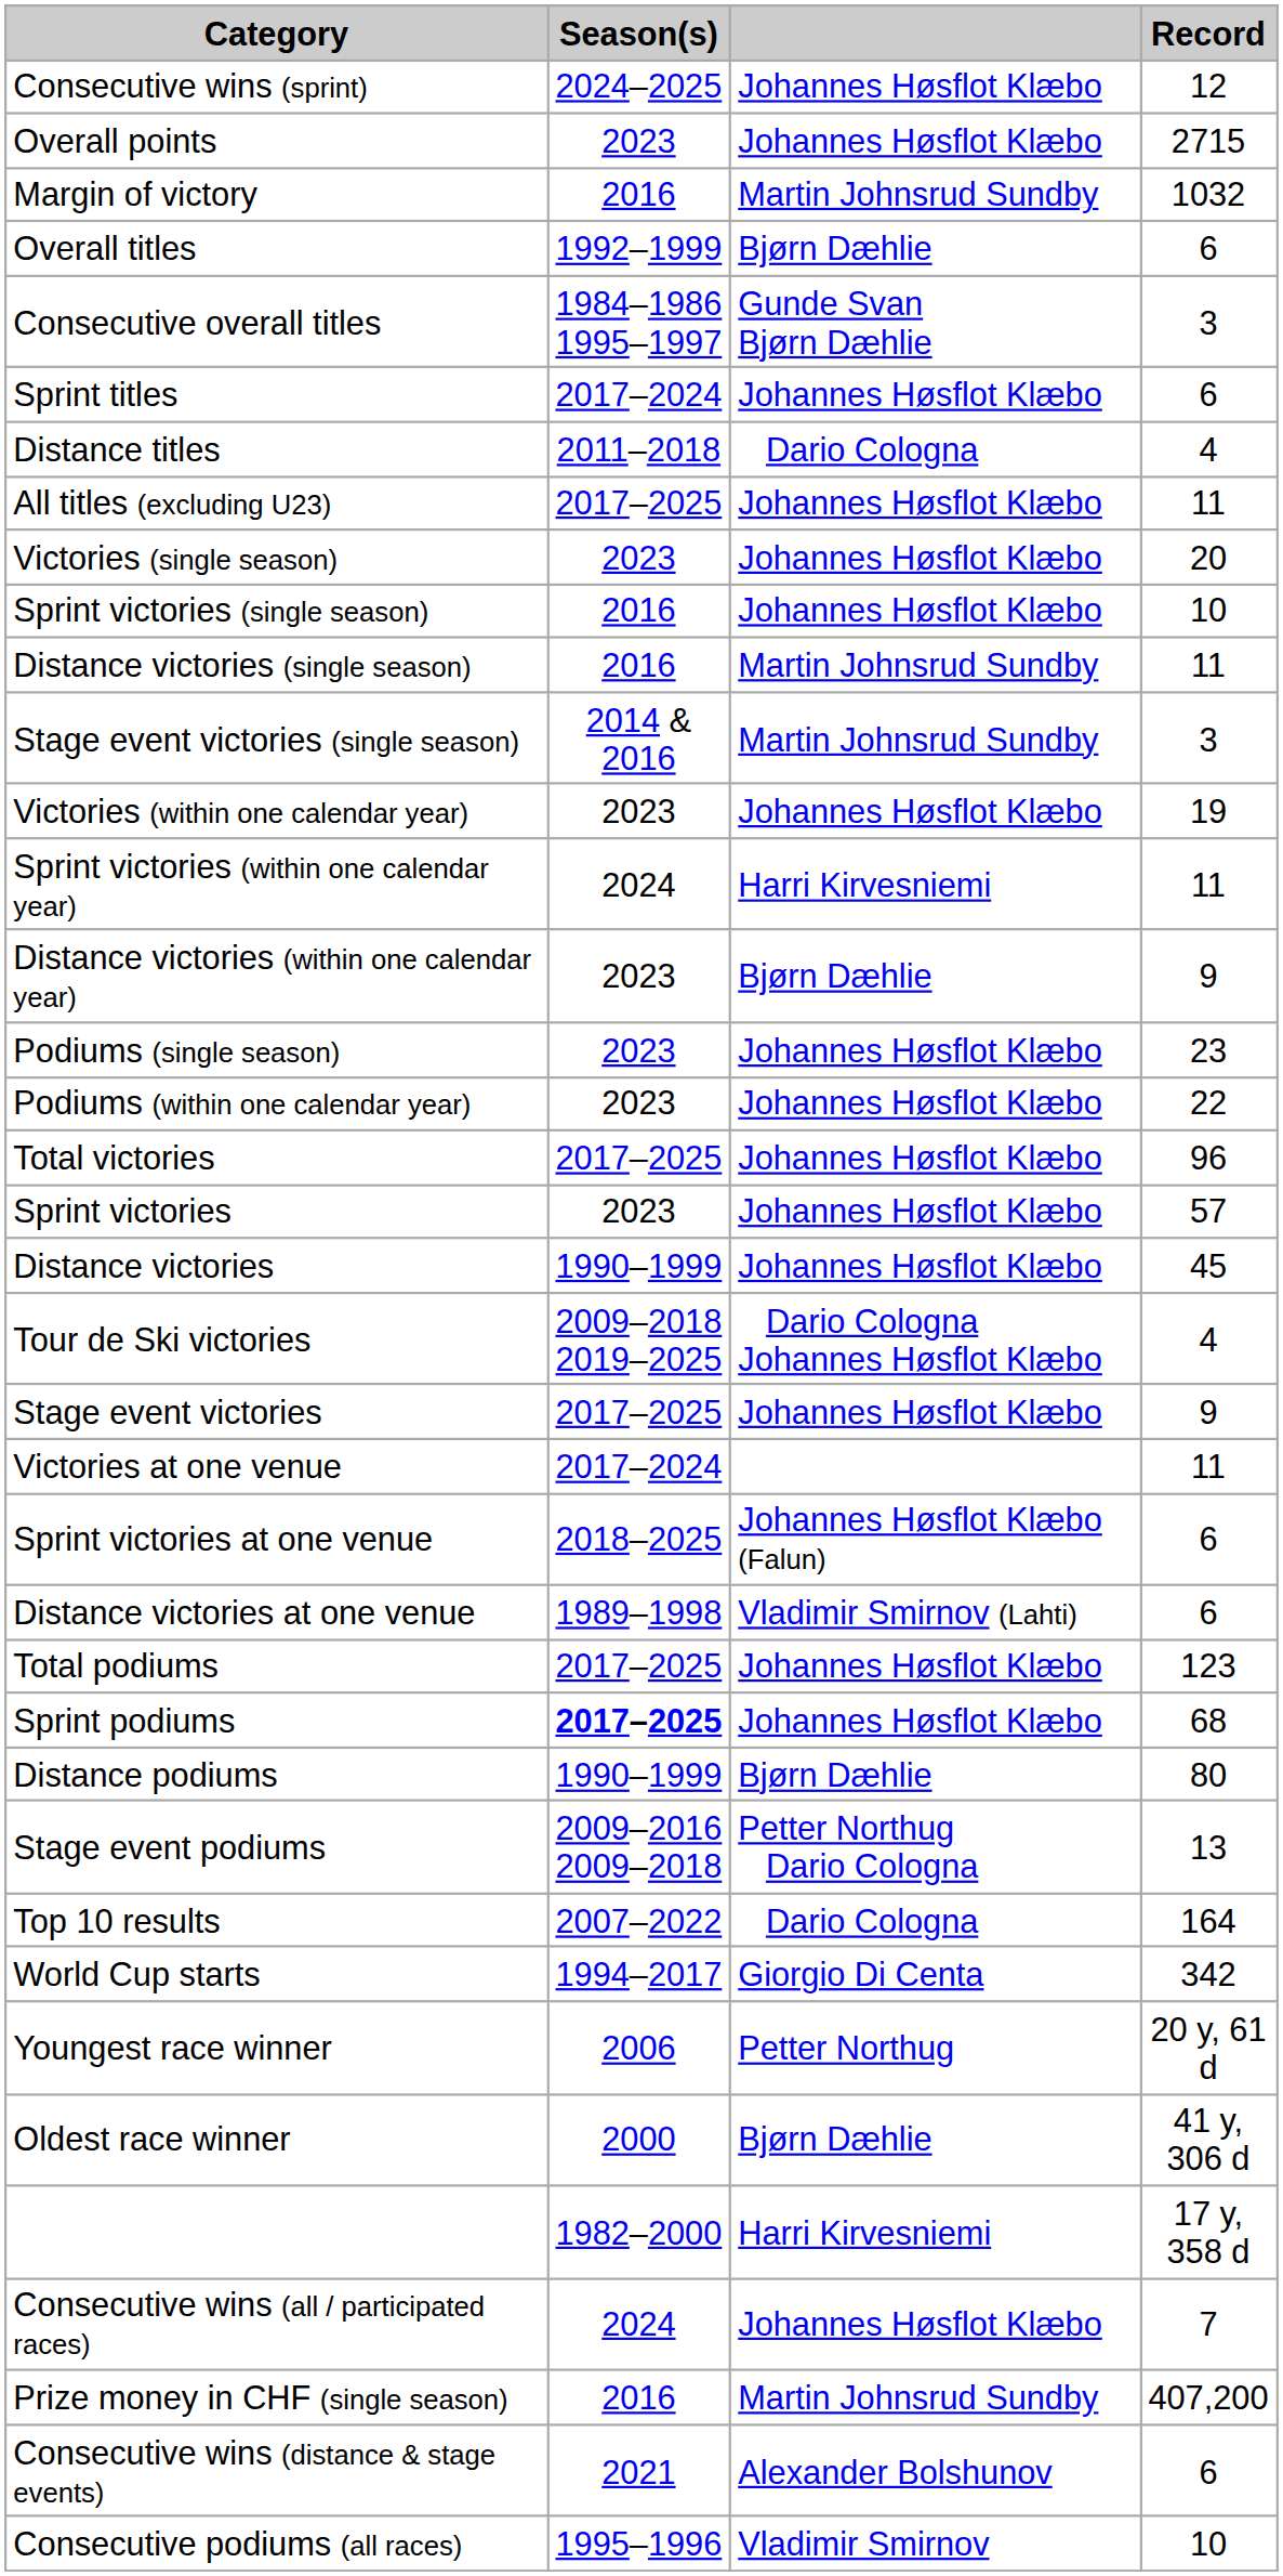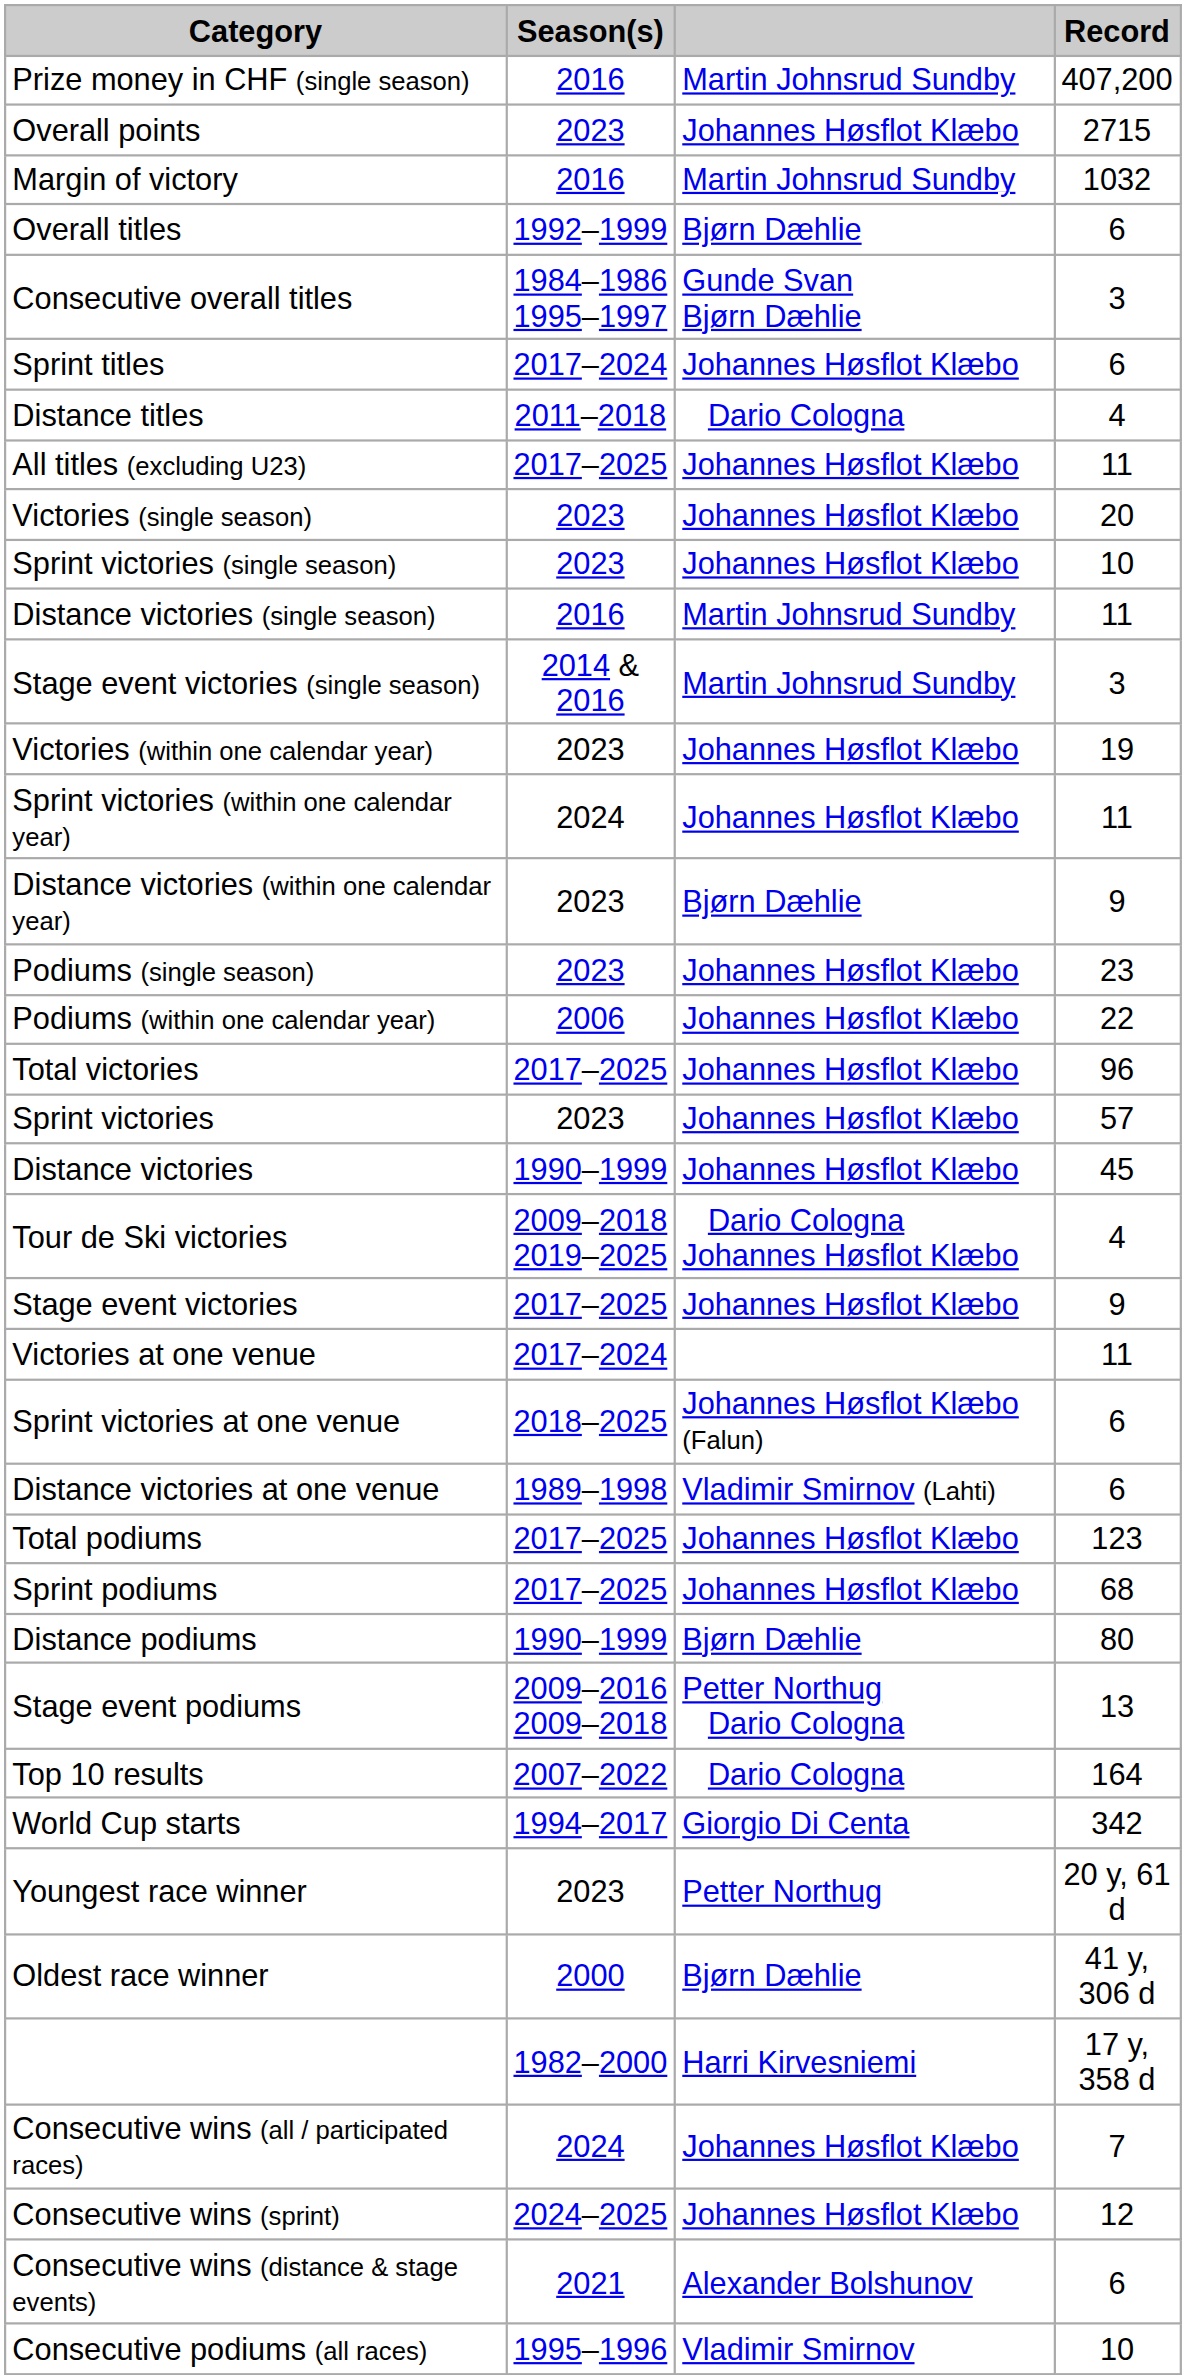rows swapped: Prize money in CHF (single season) <-> Consecutive wins (sprint)
Sprint victories (single season) | Season(s): 2016 -> 2023
Sprint victories (within one calendar year) | column 3: Harri Kirvesniemi -> Johannes Høsflot Klæbo
Podiums (within one calendar year) | Season(s): 2023 -> 2006
Sprint podiums | Season(s): bold -> normal
Youngest race winner | Season(s): 2006 -> 2023
